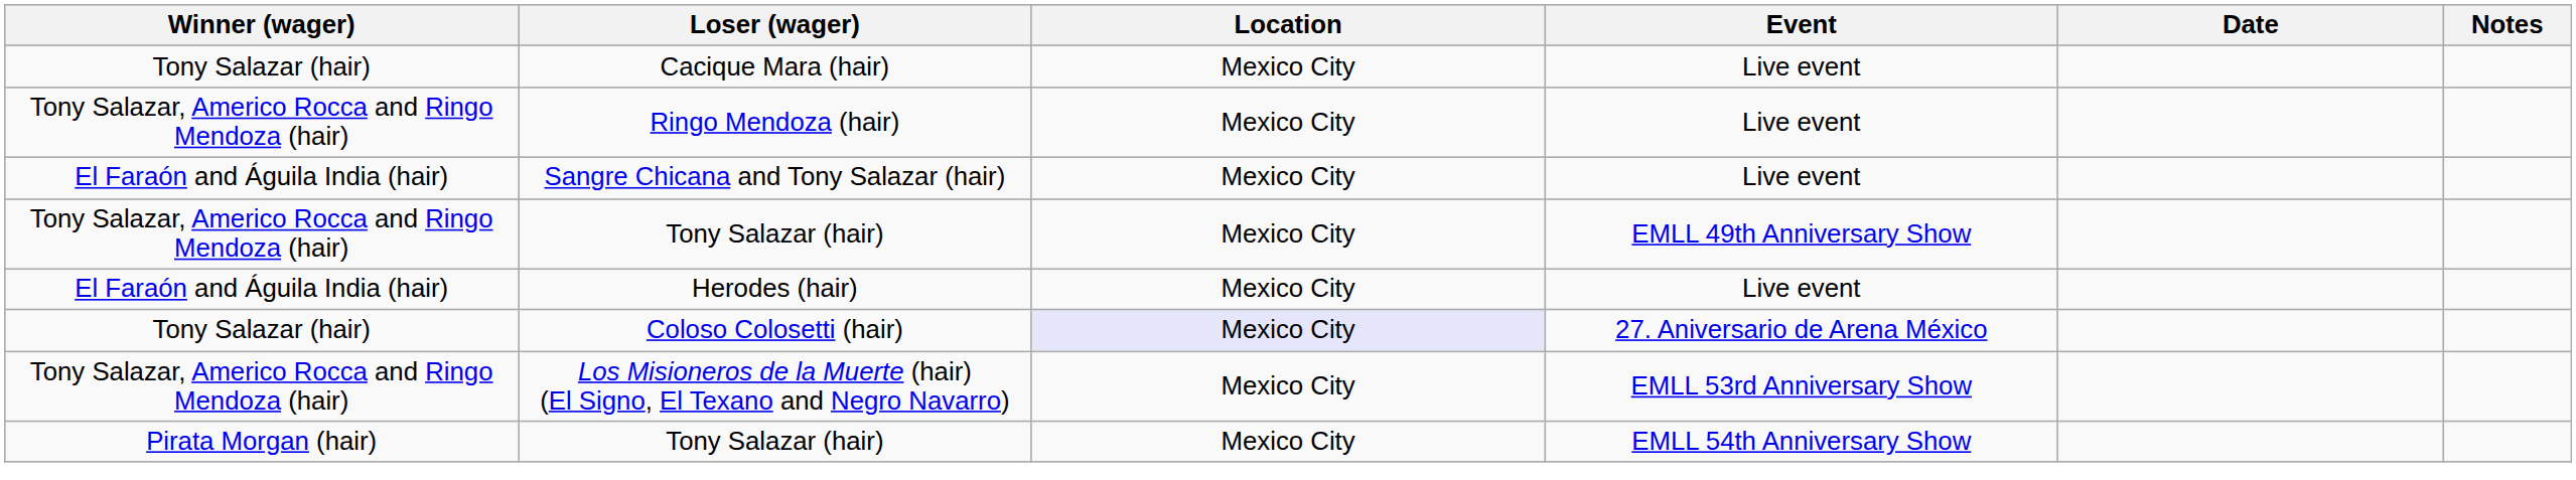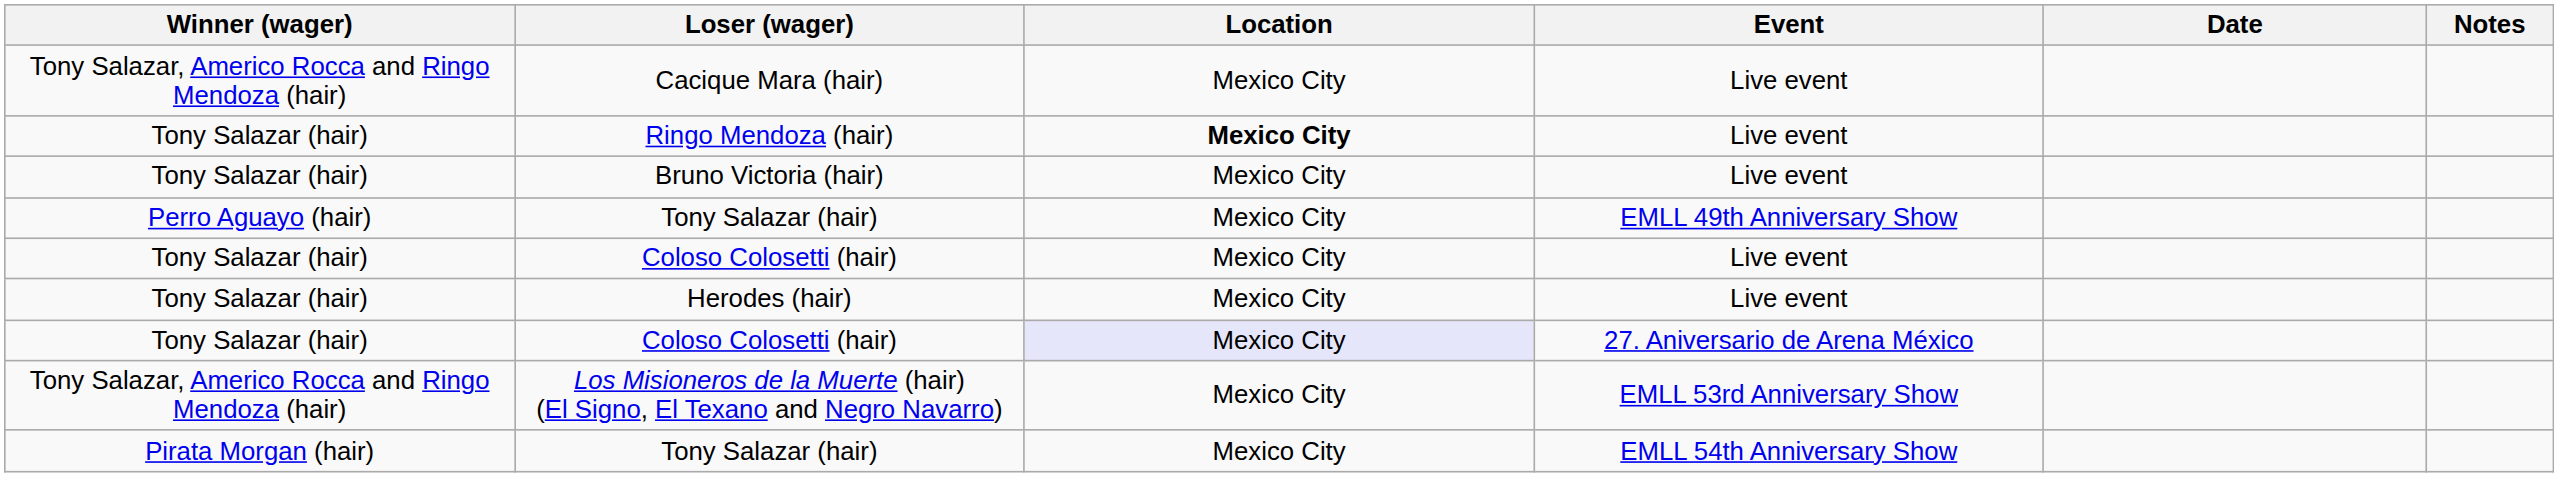Cacique Mara (hair) | Winner (wager): Tony Salazar (hair) -> Tony Salazar, Americo Rocca and Ringo Mendoza (hair)
Ringo Mendoza (hair) | Winner (wager): Tony Salazar, Americo Rocca and Ringo Mendoza (hair) -> Tony Salazar (hair)
Ringo Mendoza (hair) | Location: normal -> bold
- row: El Faraón and Águila India (hair) | Sangre Chicana and Tony Salazar (hair) | Mexico City | Live event
+ row: Tony Salazar (hair) | Bruno Victoria (hair) | Mexico City | Live event
Tony Salazar (hair) / EMLL 49th Anniversary Show | Winner (wager): Tony Salazar, Americo Rocca and Ringo Mendoza (hair) -> Perro Aguayo (hair)
+ row: Tony Salazar (hair) | Coloso Colosetti (hair) | Mexico City | Live event
Herodes (hair) | Winner (wager): El Faraón and Águila India (hair) -> Tony Salazar (hair)
